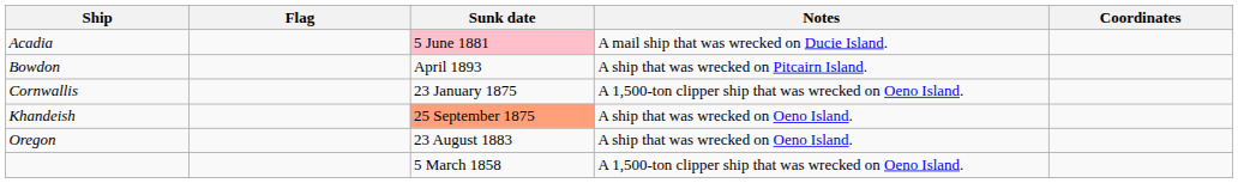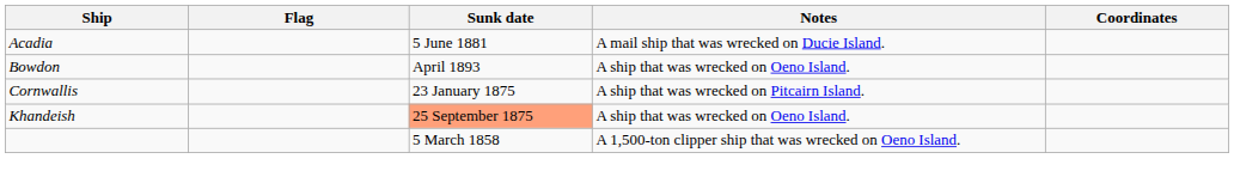Acadia | Sunk date: pink background -> no background
Bowdon | Notes: A ship that was wrecked on Pitcairn Island. -> A ship that was wrecked on Oeno Island.
Cornwallis | Notes: A 1,500-ton clipper ship that was wrecked on Oeno Island. -> A ship that was wrecked on Pitcairn Island.
- row: Oregon | 23 August 1883 | A ship that was wrecked on Oeno Island.
